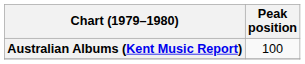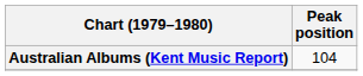Australian Albums (Kent Music Report) | Peak position: 100 -> 104
